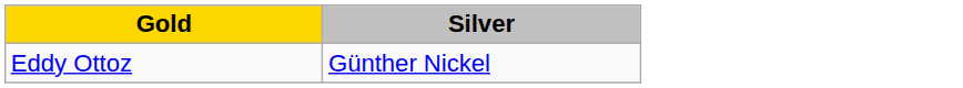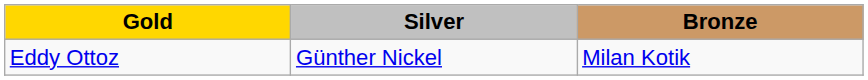+ column: Bronze | Milan Kotik
